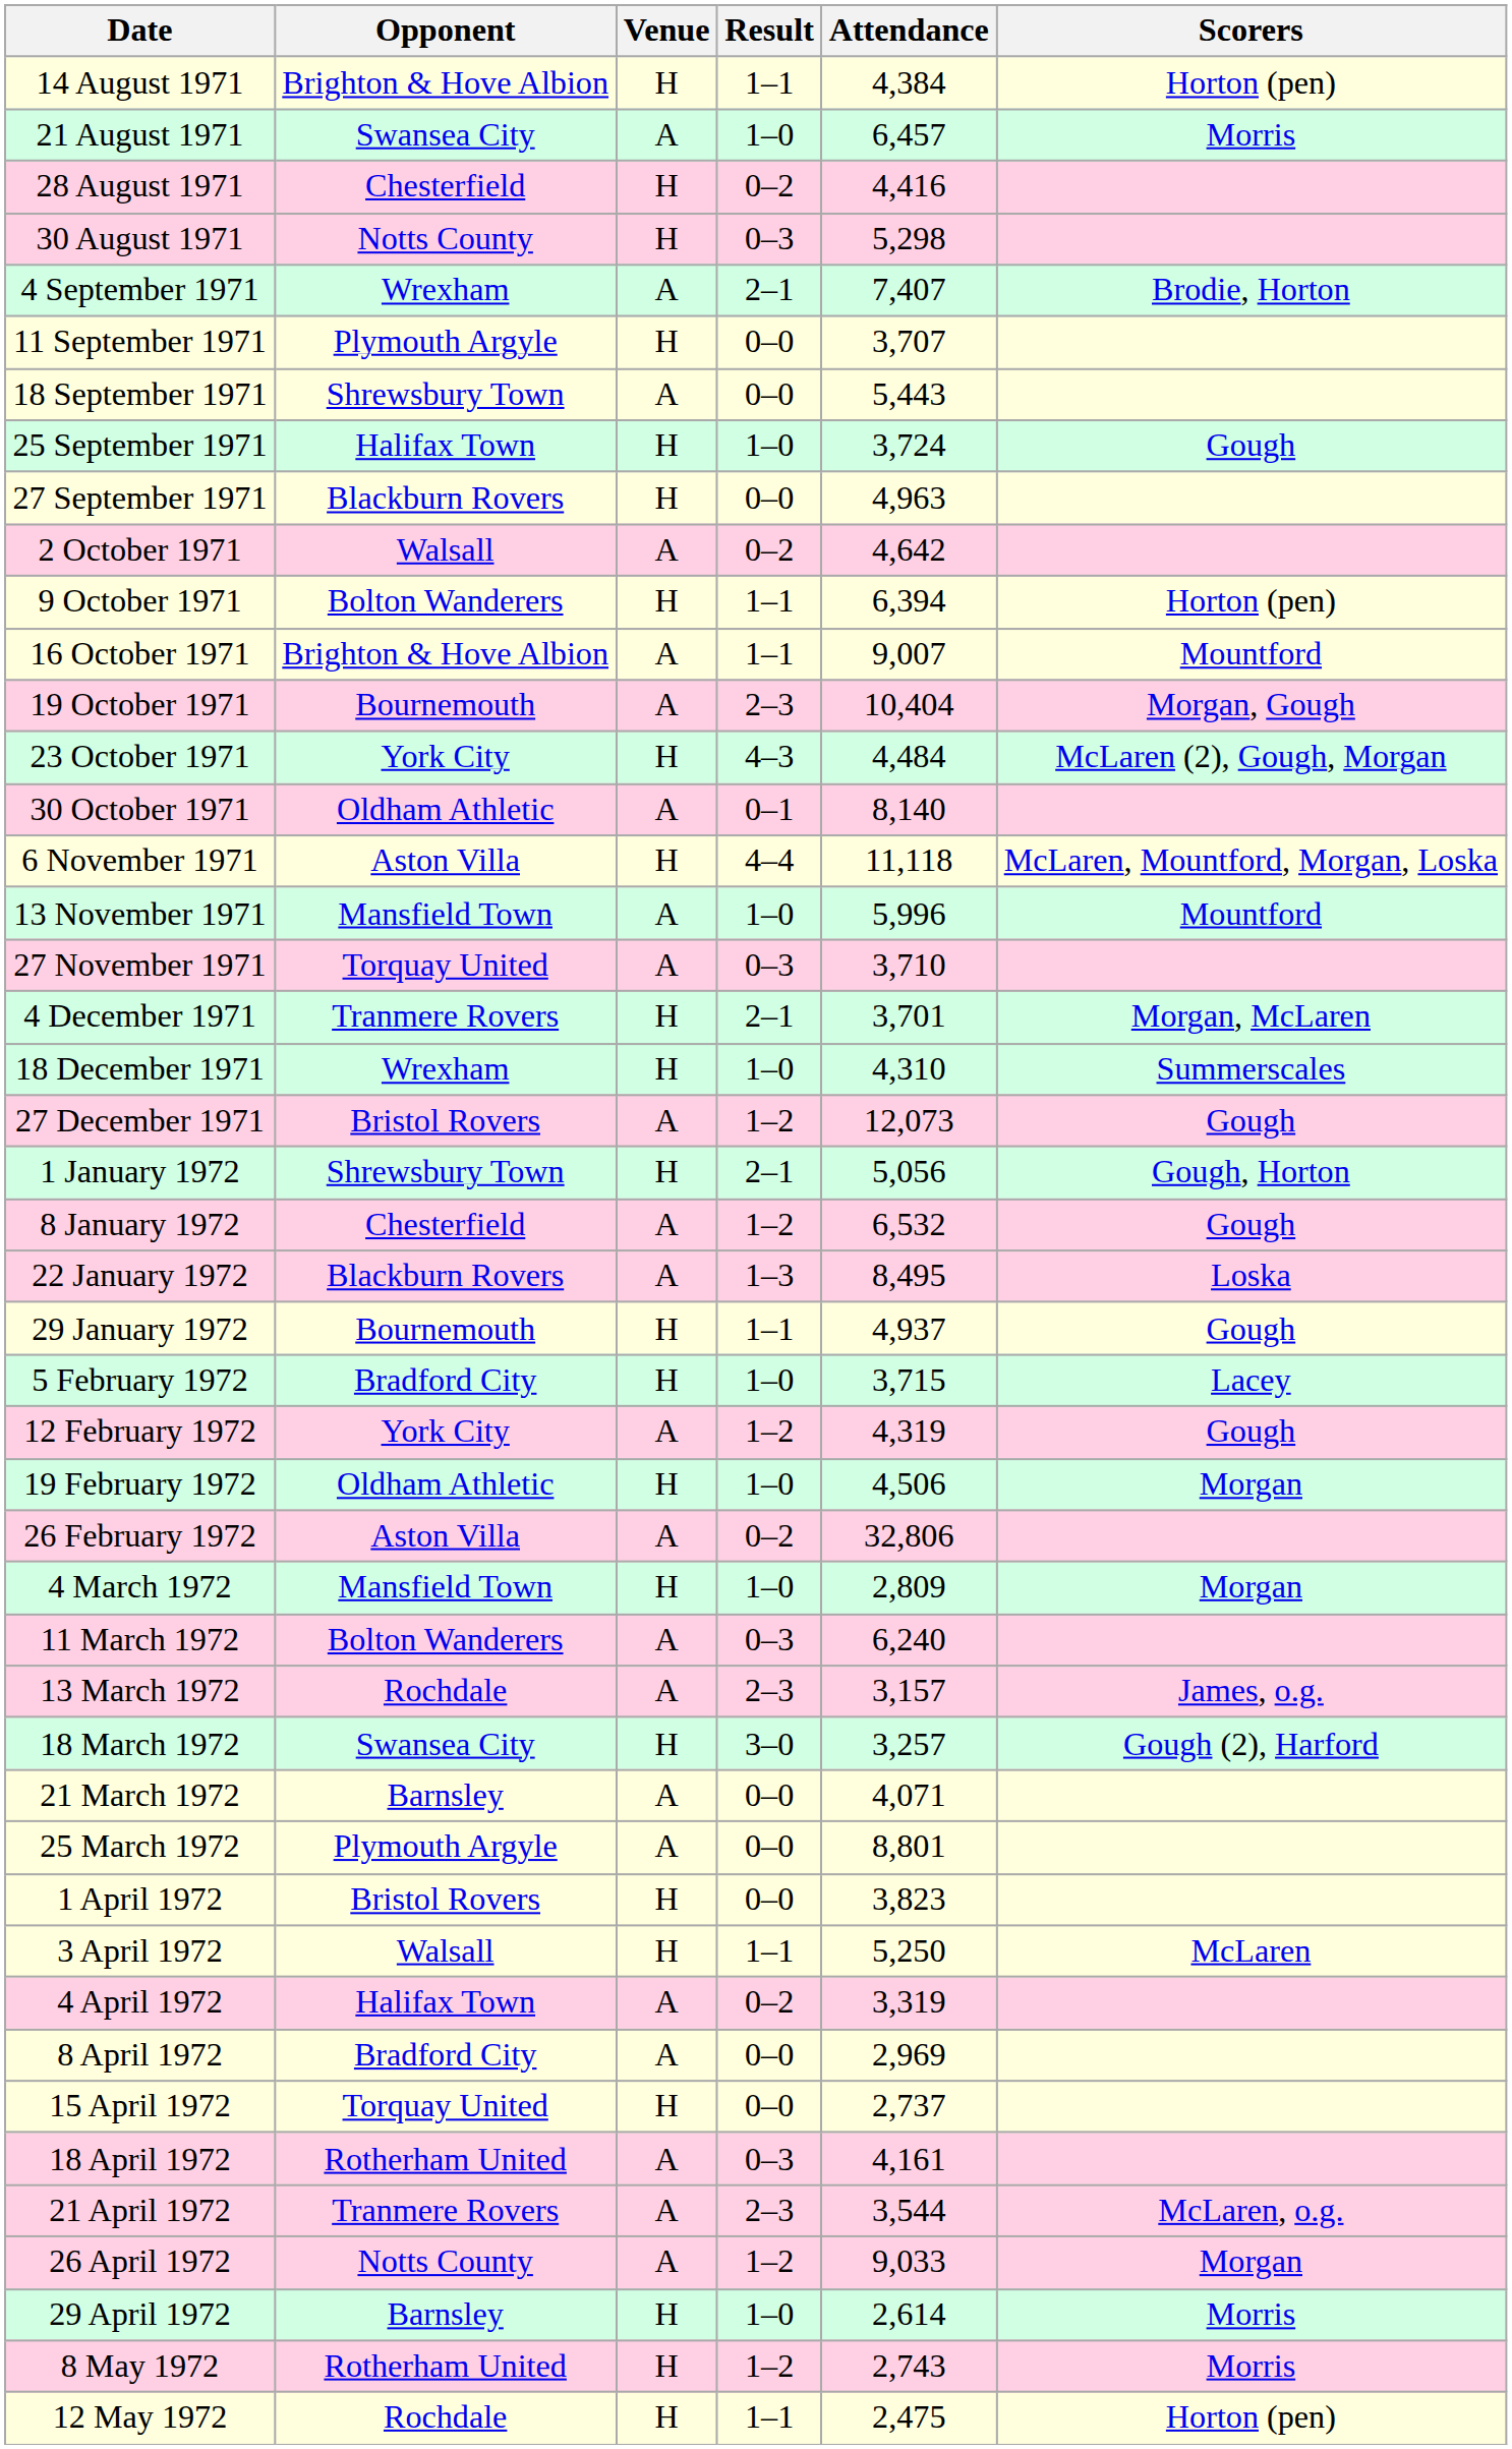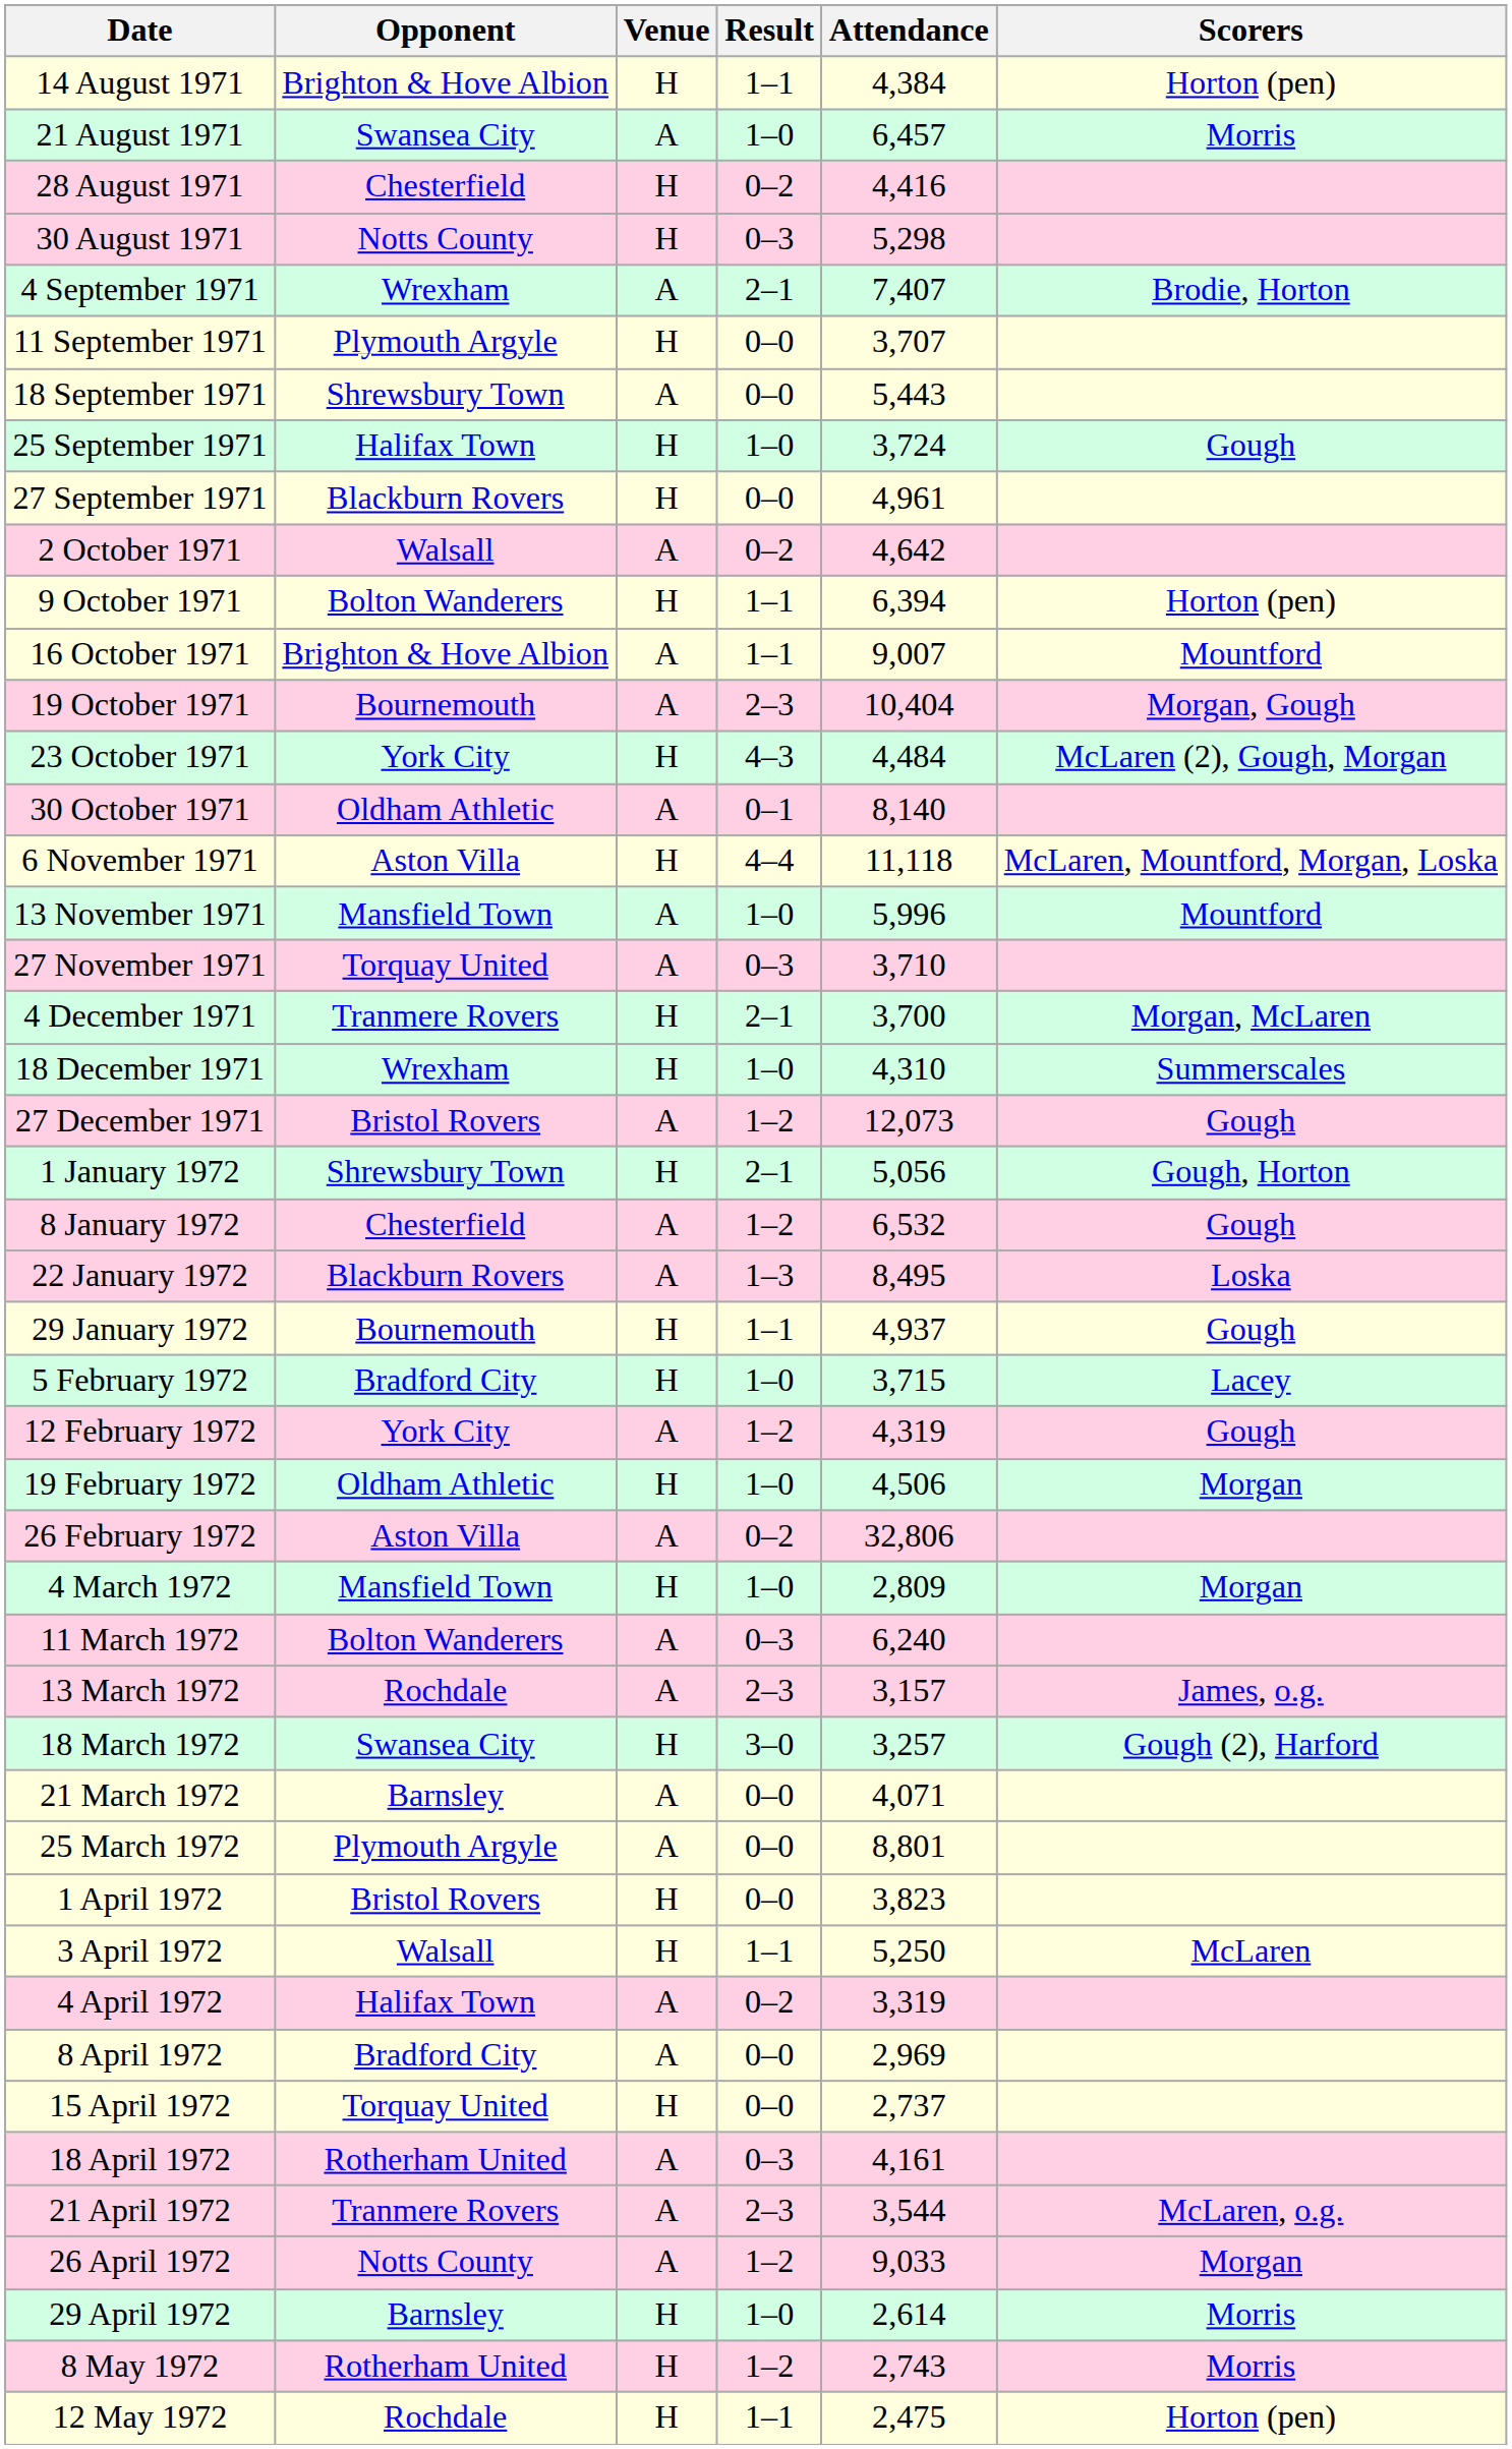27 September 1971 | Attendance: 4,963 -> 4,961
4 December 1971 | Attendance: 3,701 -> 3,700
